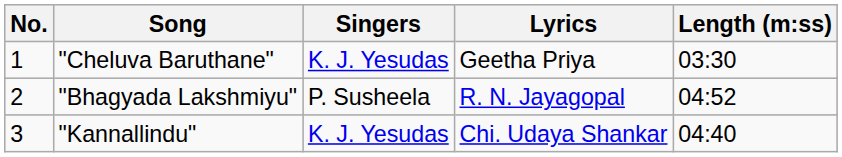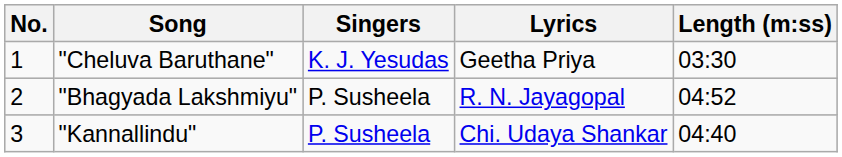"Kannallindu" | Singers: K. J. Yesudas -> P. Susheela
